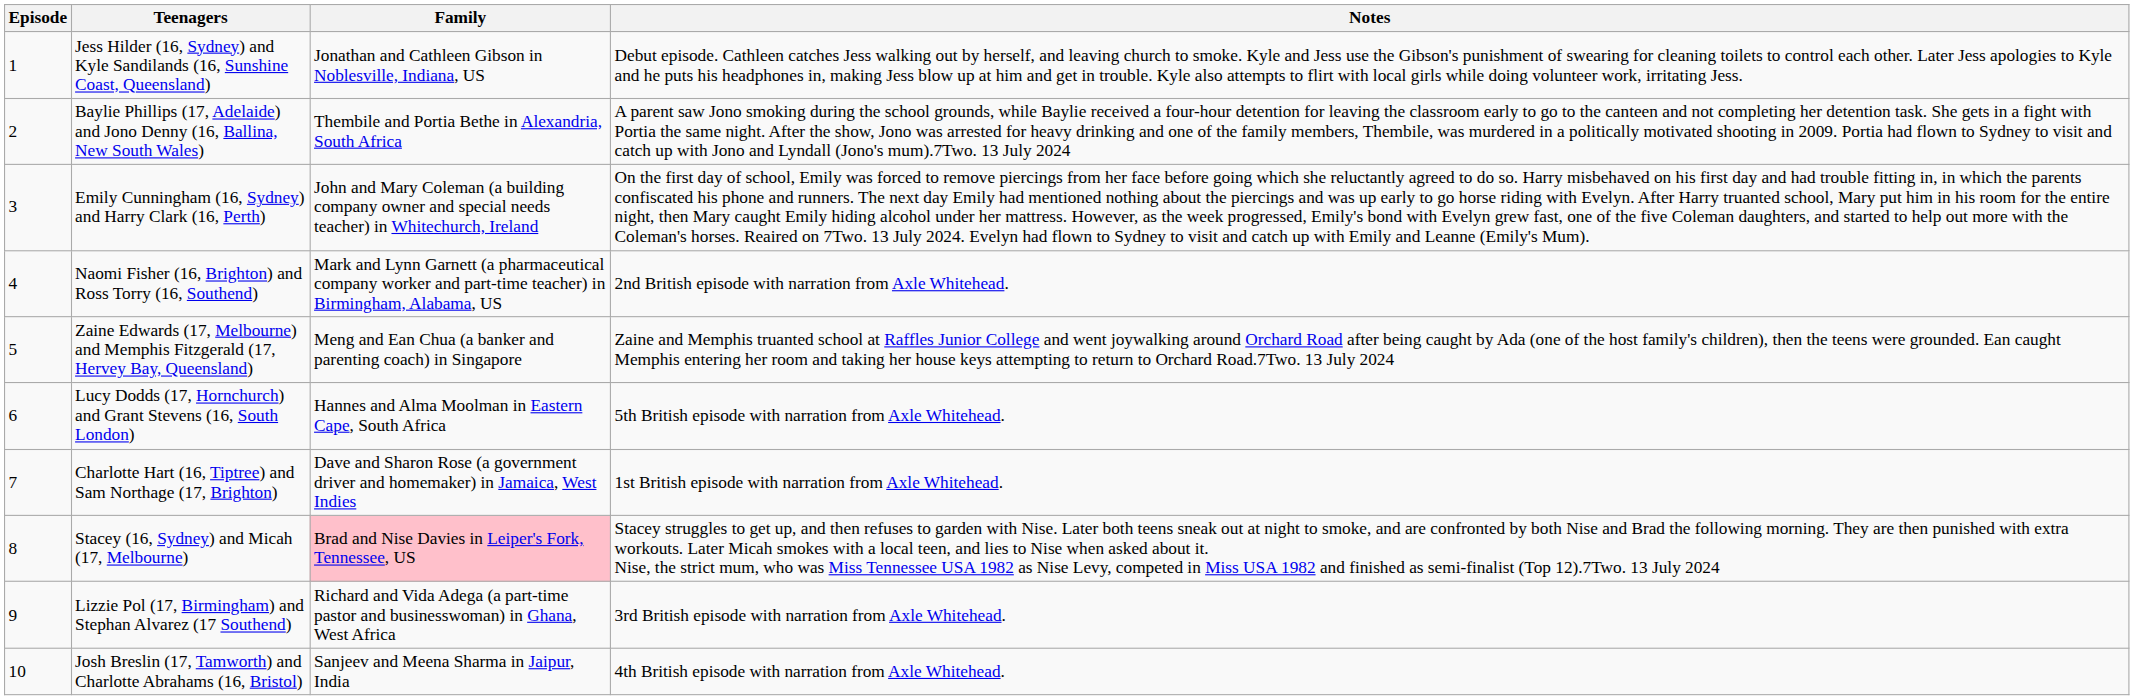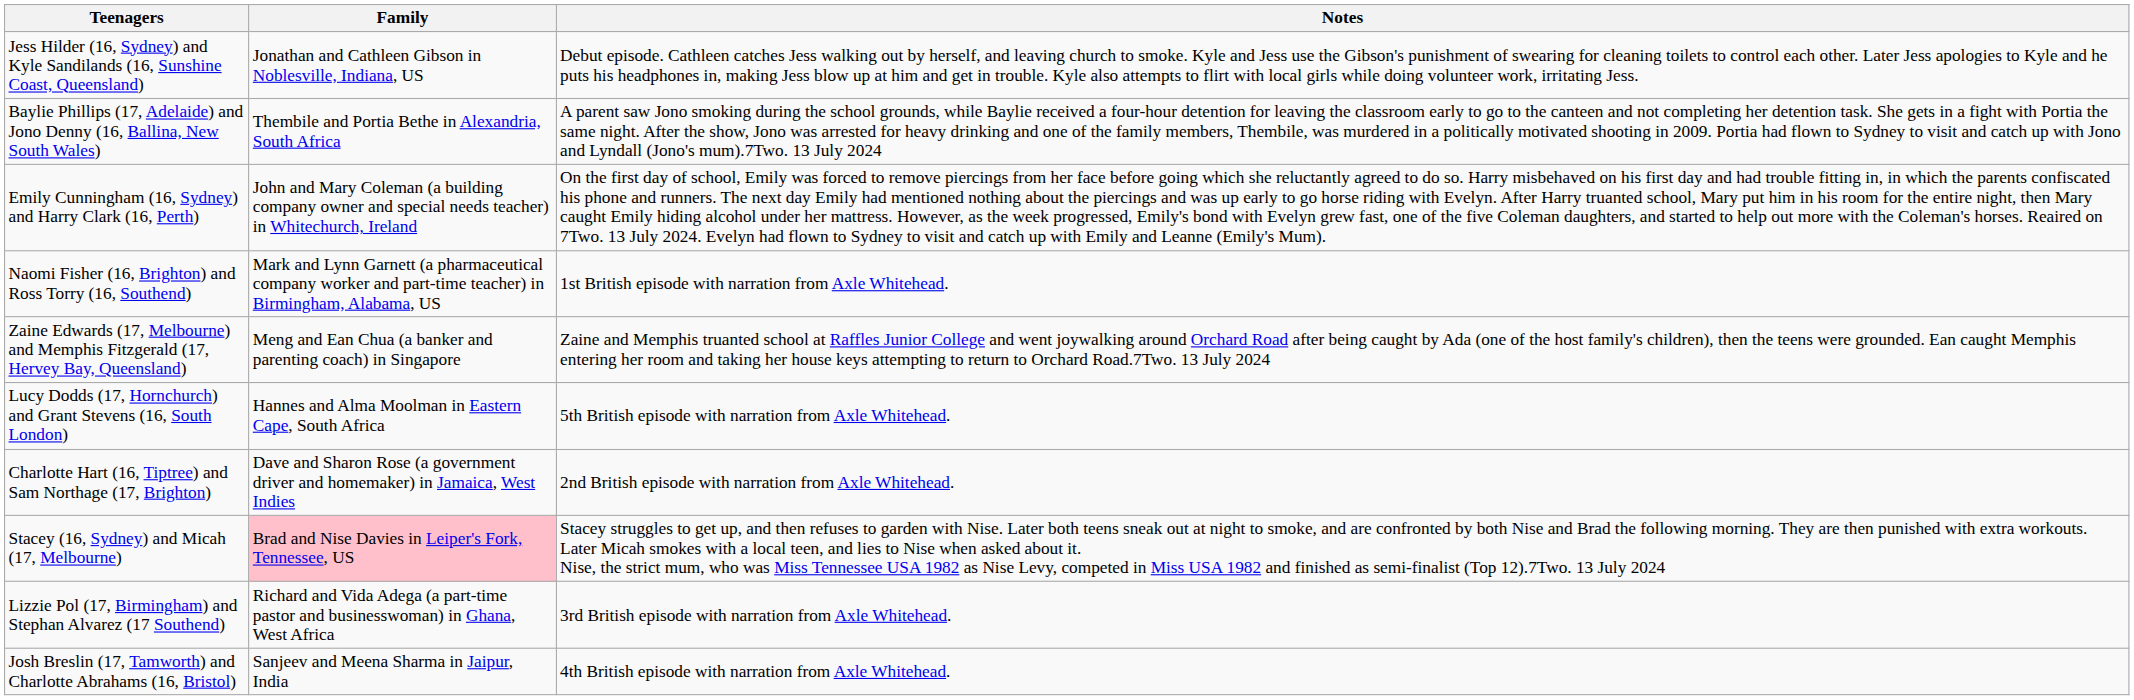- column: Episode | 1 | 2 | 3 | 4 | 5 | 6 | 7 | 8 | 9 | 10
Naomi Fisher (16, Brighton) and Ross Torry (16, Southend) | Notes: 2nd British episode with narration from Axle Whitehead. -> 1st British episode with narration from Axle Whitehead.
Charlotte Hart (16, Tiptree) and Sam Northage (17, Brighton) | Notes: 1st British episode with narration from Axle Whitehead. -> 2nd British episode with narration from Axle Whitehead.
